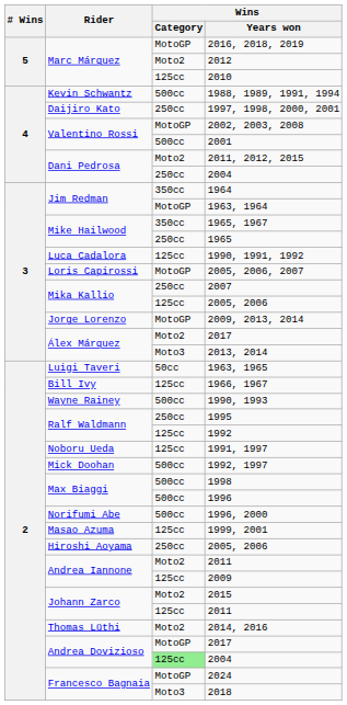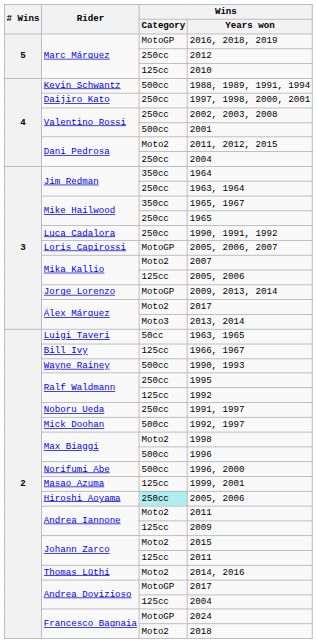2012 | Wins / Category: Moto2 -> 250cc
2002, 2003, 2008 | Wins / Category: MotoGP -> 250cc
1963, 1964 | Wins / Category: MotoGP -> 250cc
1990, 1991, 1992 | Wins / Category: 125cc -> 250cc
2007 | Wins / Category: 250cc -> Moto2
1991, 1997 | Wins / Category: 125cc -> 250cc
1998 | Wins / Category: 500cc -> Moto2
Hiroshi Aoyama / 2005, 2006 | Wins / Category: no background -> paleturquoise background
Andrea Dovizioso / 2004 | Wins / Category: lightgreen background -> no background
2018 | Wins / Category: Moto3 -> Moto2
